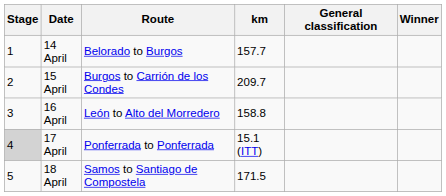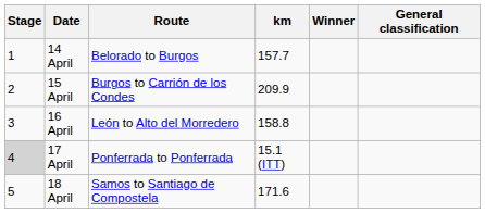columns swapped: Winner <-> General classification
15 April | km: 209.7 -> 209.9
18 April | km: 171.5 -> 171.6
